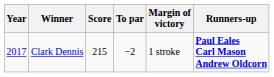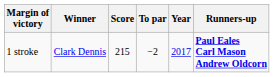columns swapped: Year <-> Margin of victory
